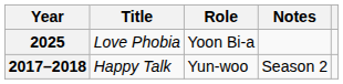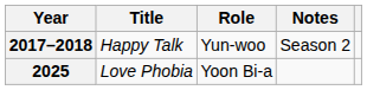rows swapped: 2017–2018 <-> 2025
